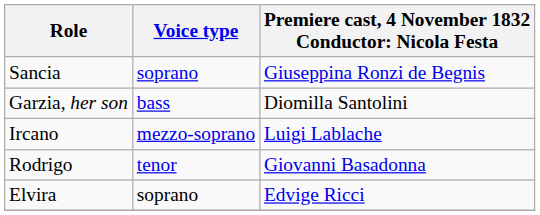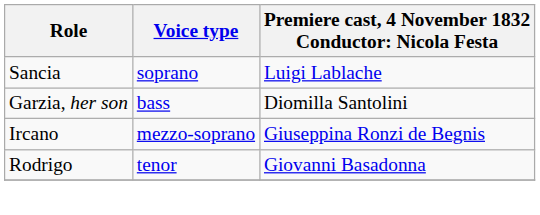Sancia | column 3: Giuseppina Ronzi de Begnis -> Luigi Lablache
Ircano | column 3: Luigi Lablache -> Giuseppina Ronzi de Begnis
- row: Elvira | soprano | Edvige Ricci
